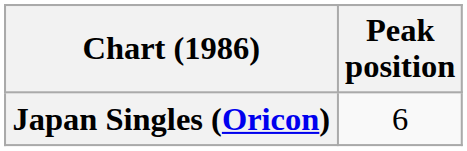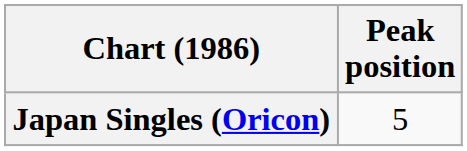Japan Singles (Oricon) | Peak position: 6 -> 5
